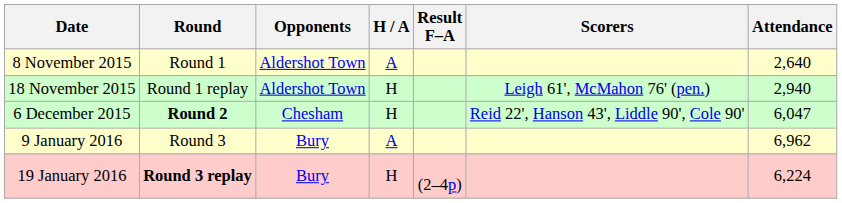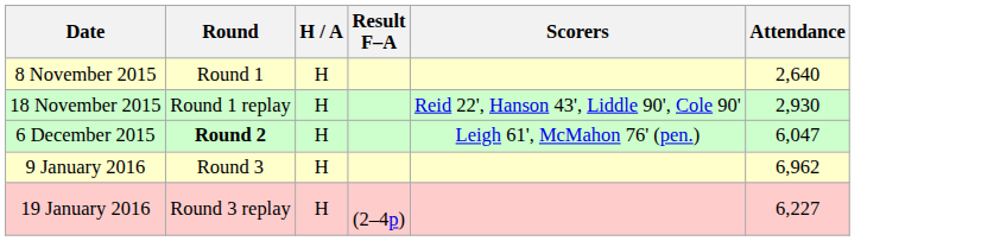- column: Opponents | Aldershot Town | Aldershot Town | Chesham | Bury | Bury
8 November 2015 | H / A: A -> H
18 November 2015 | Scorers: Leigh 61', McMahon 76' (pen.) -> Reid 22', Hanson 43', Liddle 90', Cole 90'
18 November 2015 | Attendance: 2,940 -> 2,930
6 December 2015 | Scorers: Reid 22', Hanson 43', Liddle 90', Cole 90' -> Leigh 61', McMahon 76' (pen.)
9 January 2016 | H / A: A -> H
19 January 2016 | Round: bold -> normal
19 January 2016 | Attendance: 6,224 -> 6,227
